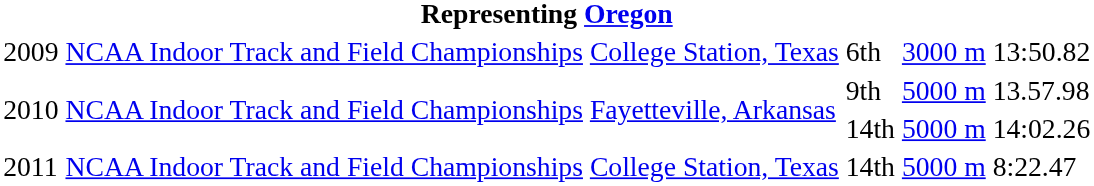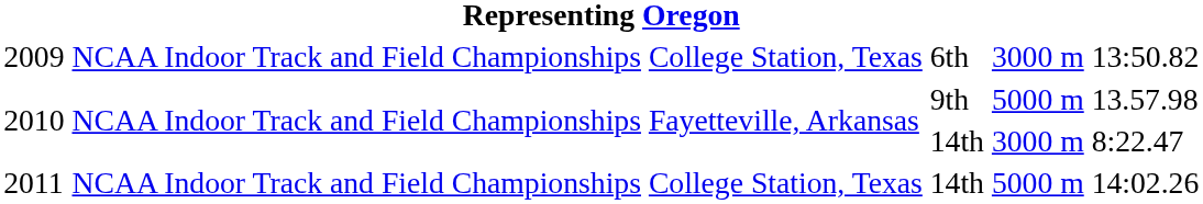2010 / 14th | column 5: 5000 m -> 3000 m
2010 / 14th | column 6: 14:02.26 -> 8:22.47
2011 | column 6: 8:22.47 -> 14:02.26
